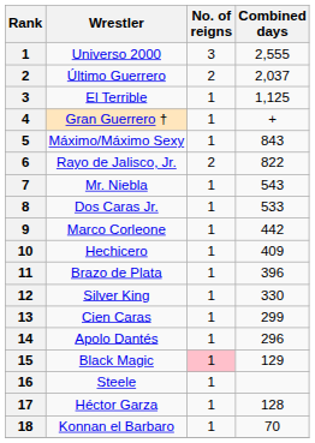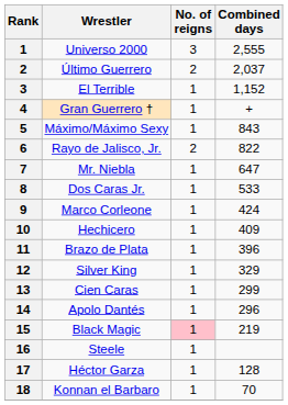El Terrible | Combined days: 1,125 -> 1,152
Mr. Niebla | Combined days: 543 -> 647
Marco Corleone | Combined days: 442 -> 424
Silver King | Combined days: 330 -> 329
Black Magic | Combined days: 129 -> 219
